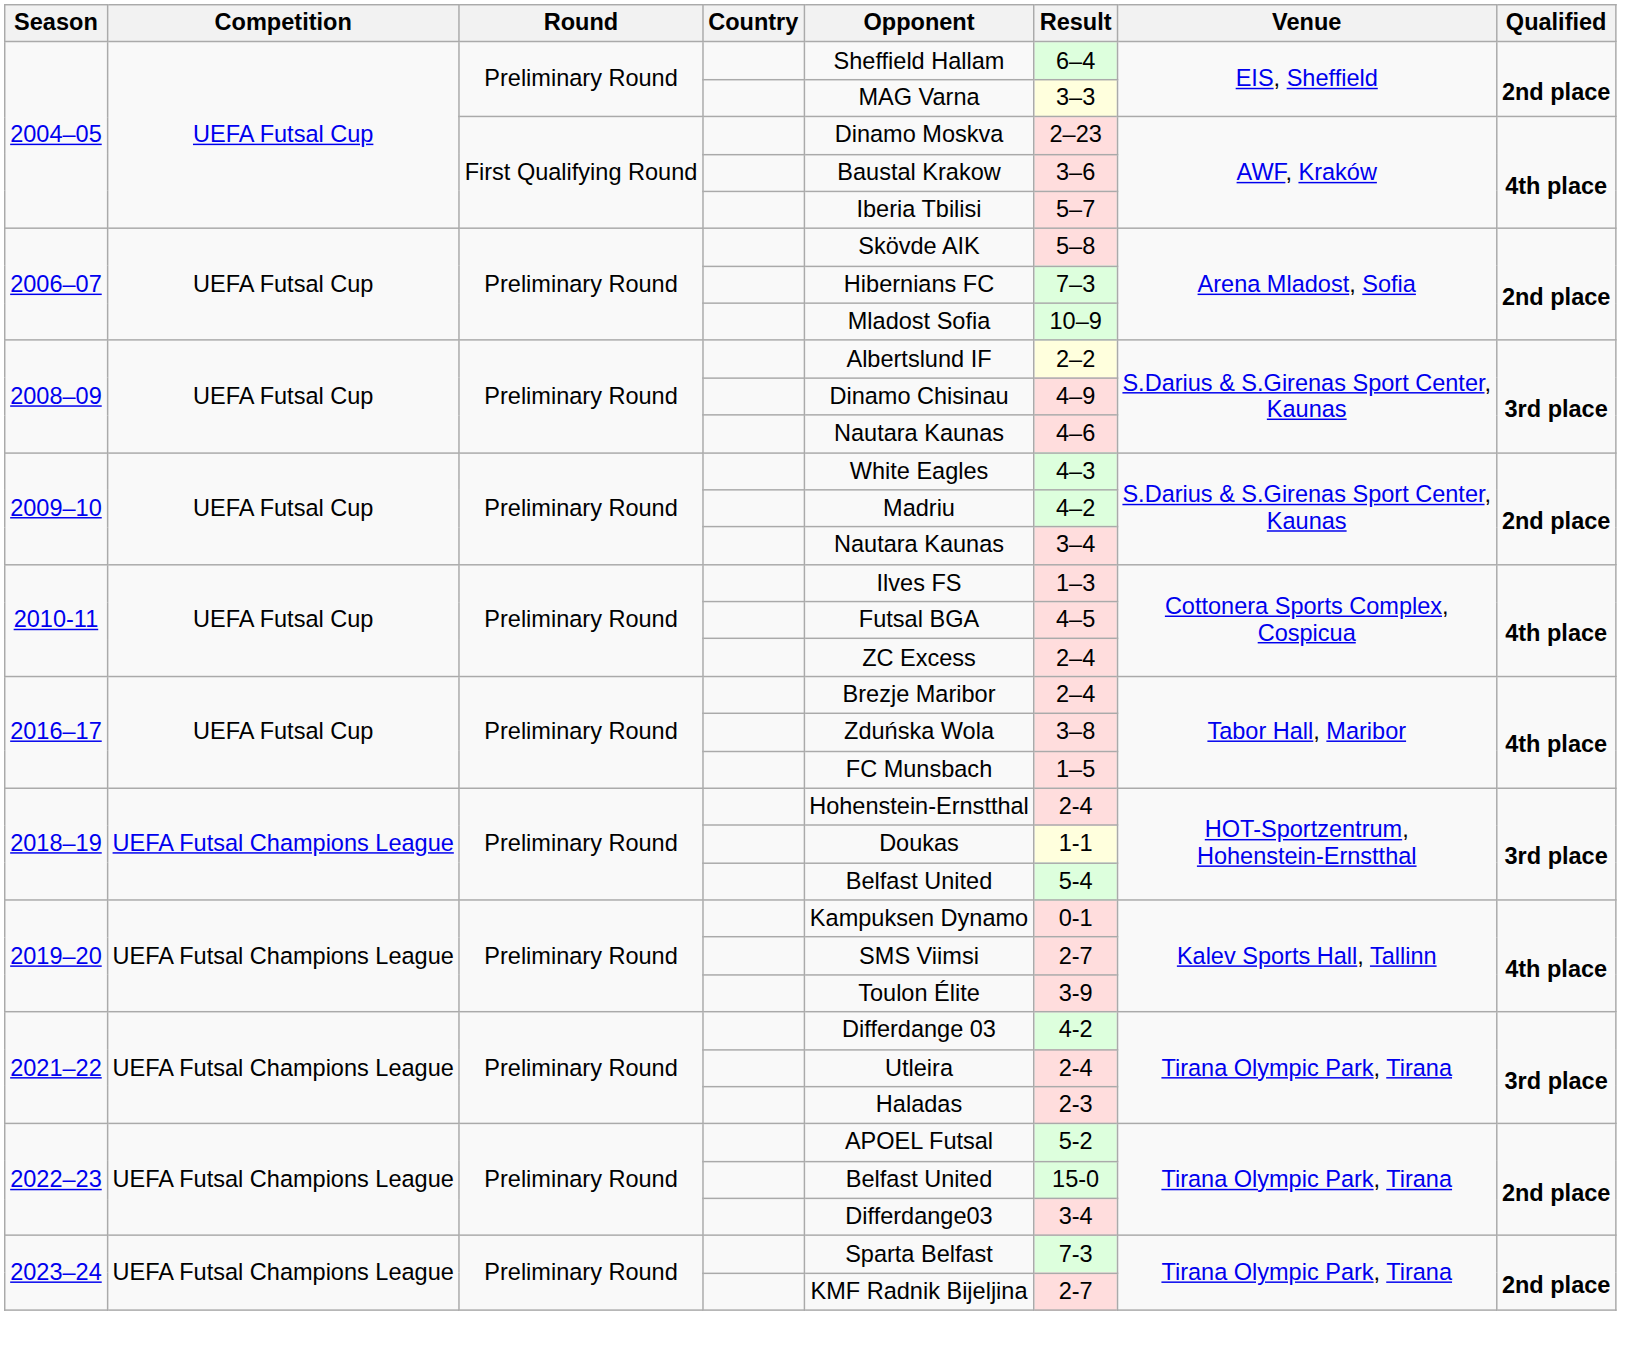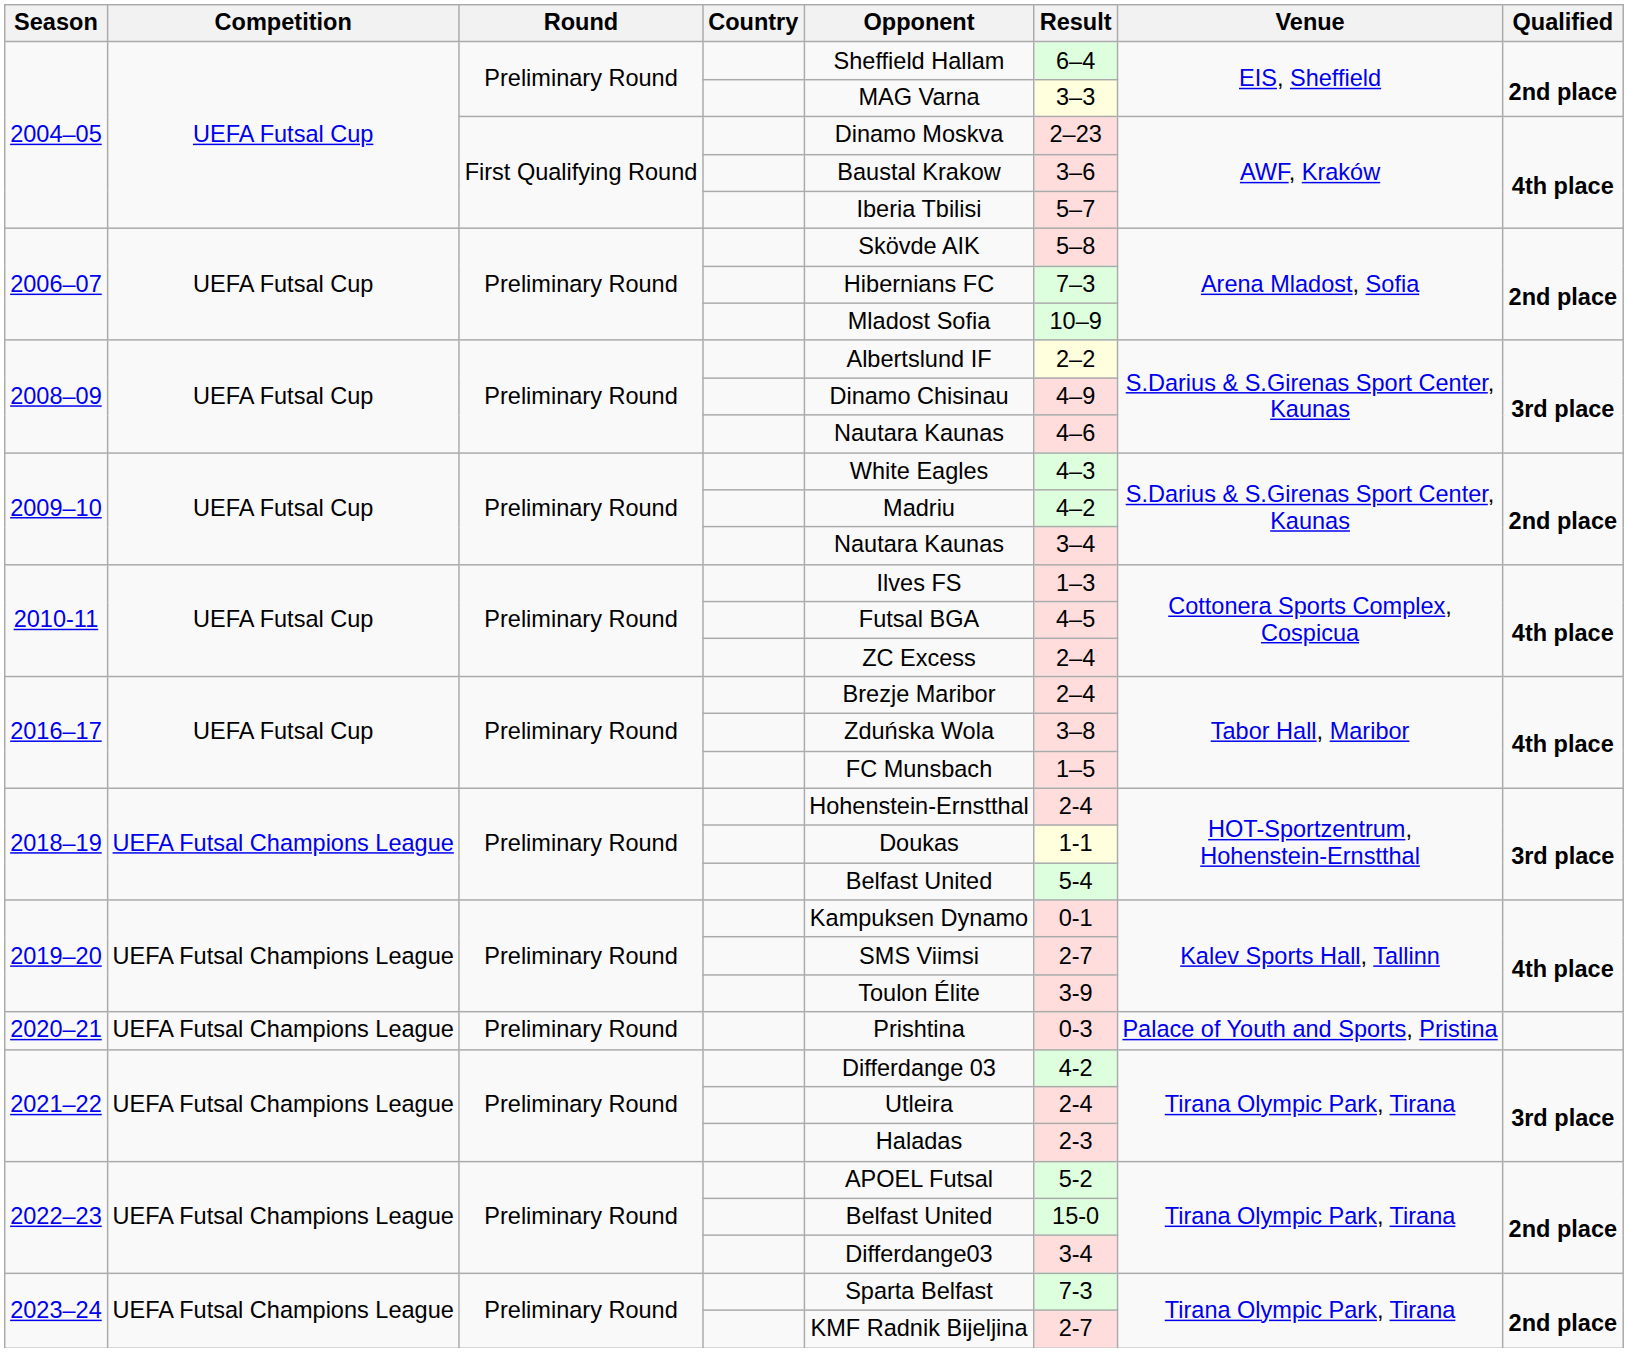+ row: 2020–21 | UEFA Futsal Champions League | Preliminary Round | Prishtina | 0-3 | Palace of Youth and Sports, Pristina
